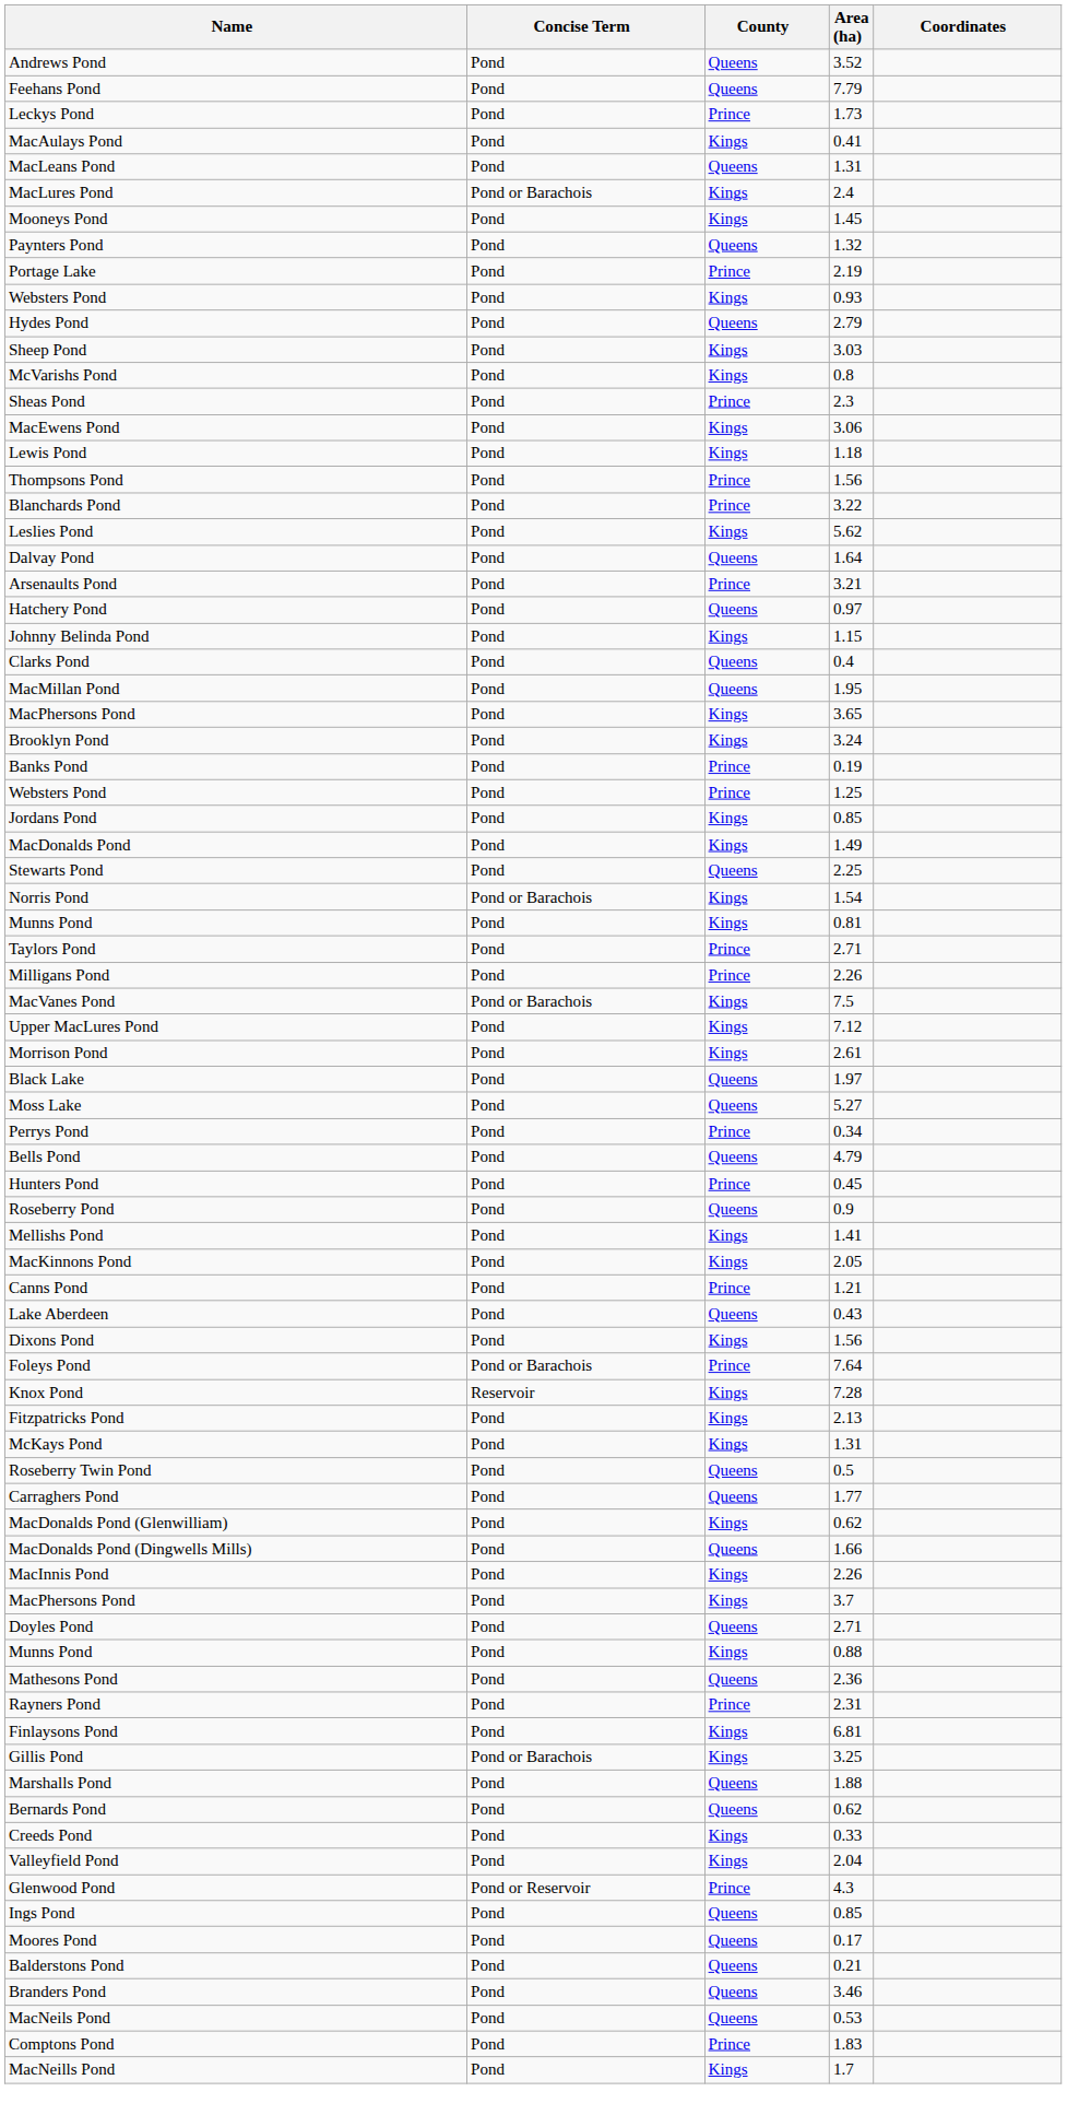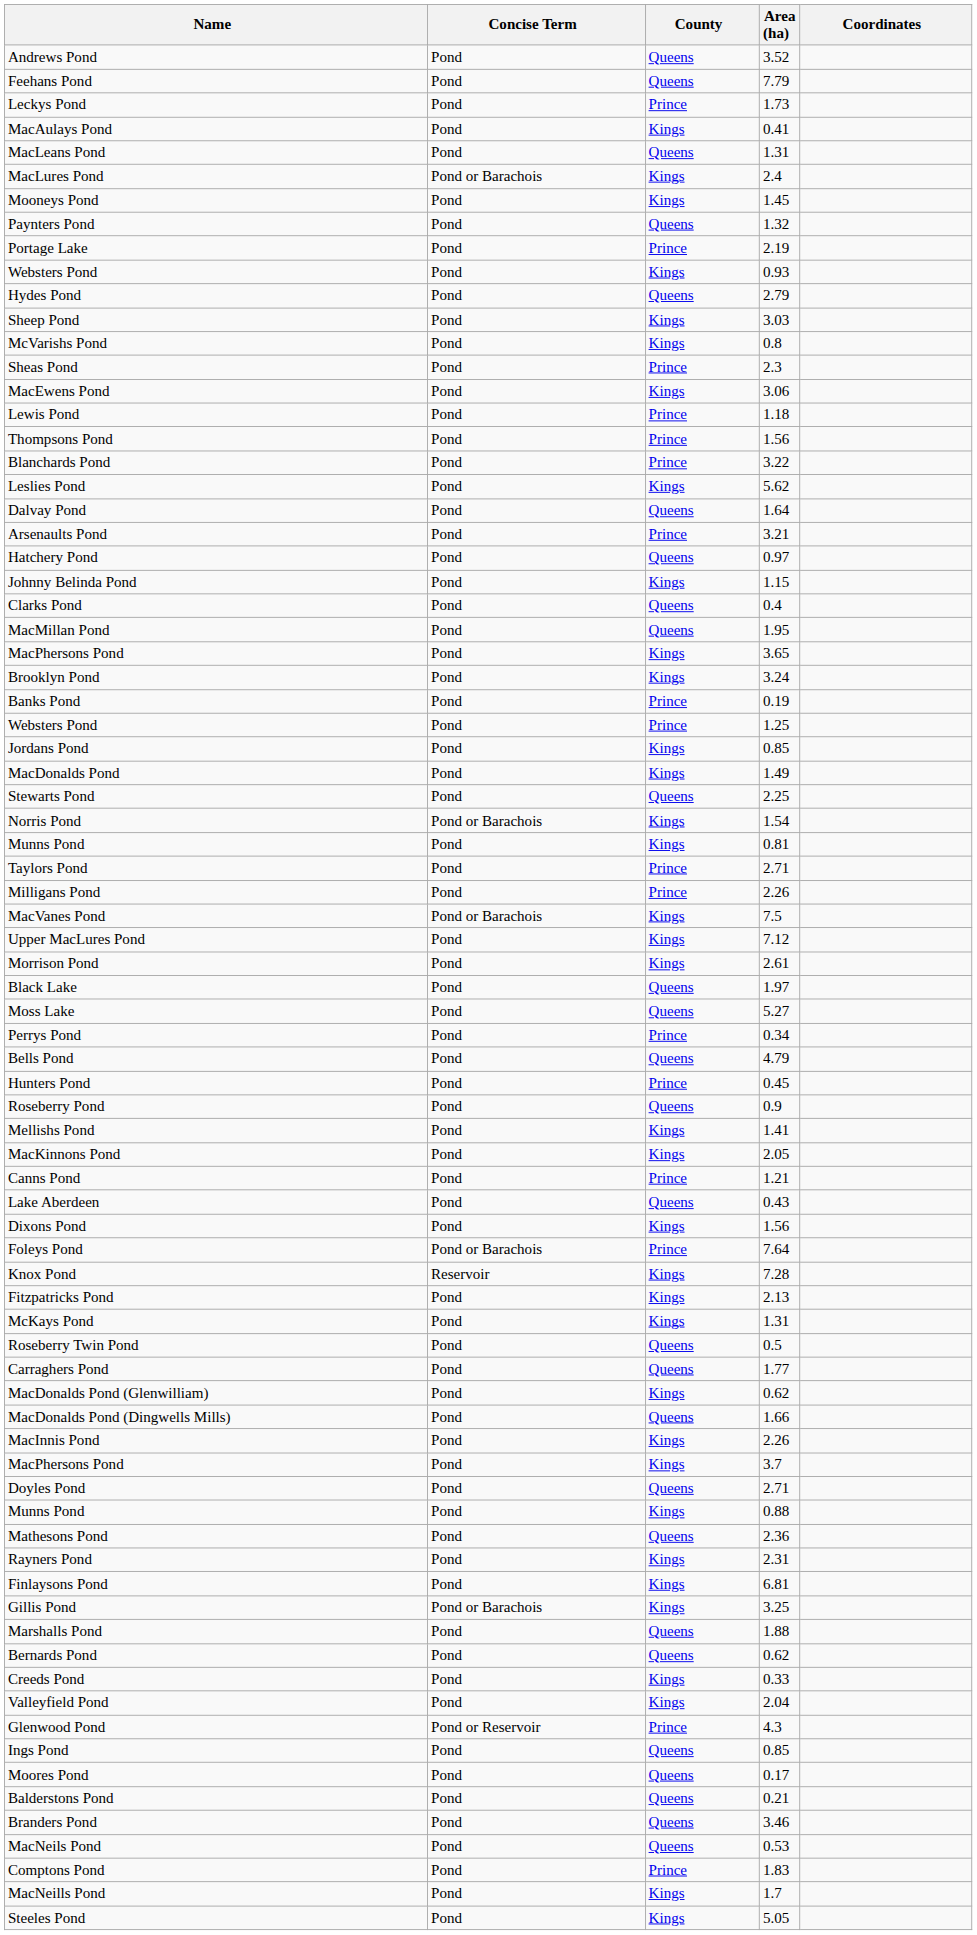Lewis Pond | County: Kings -> Prince
Rayners Pond | County: Prince -> Kings
+ row: Steeles Pond | Pond | Kings | 5.05
